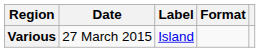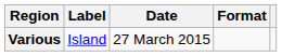columns swapped: Date <-> Label
